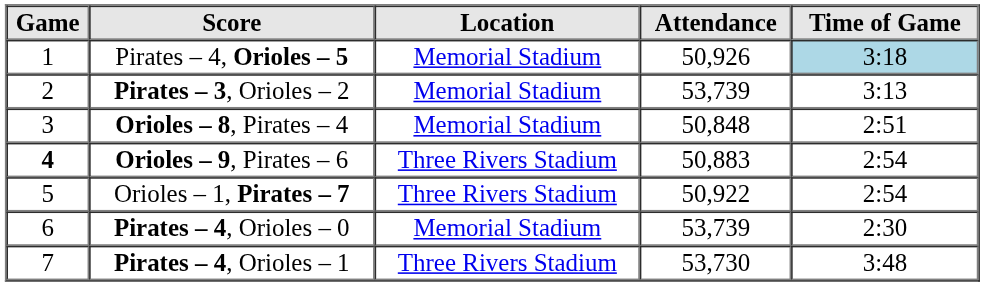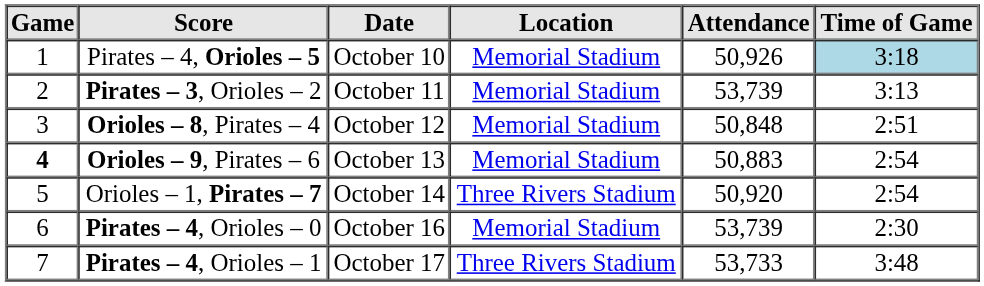+ column: Date | October 10 | October 11 | October 12 | October 13 | October 14 | October 16 | October 17
Orioles – 9, Pirates – 6 | Location: Three Rivers Stadium -> Memorial Stadium
Orioles – 1, Pirates – 7 | Attendance: 50,922 -> 50,920
Pirates – 4, Orioles – 1 | Attendance: 53,730 -> 53,733
